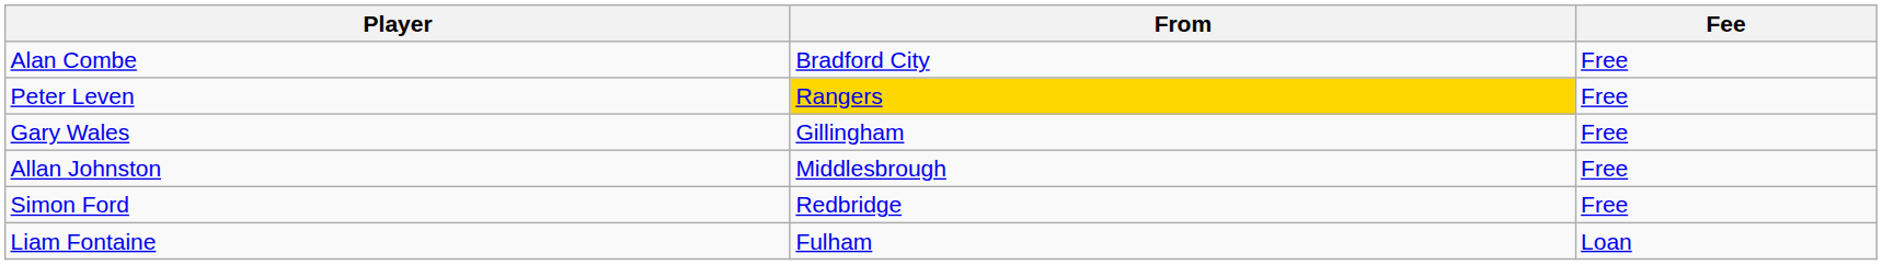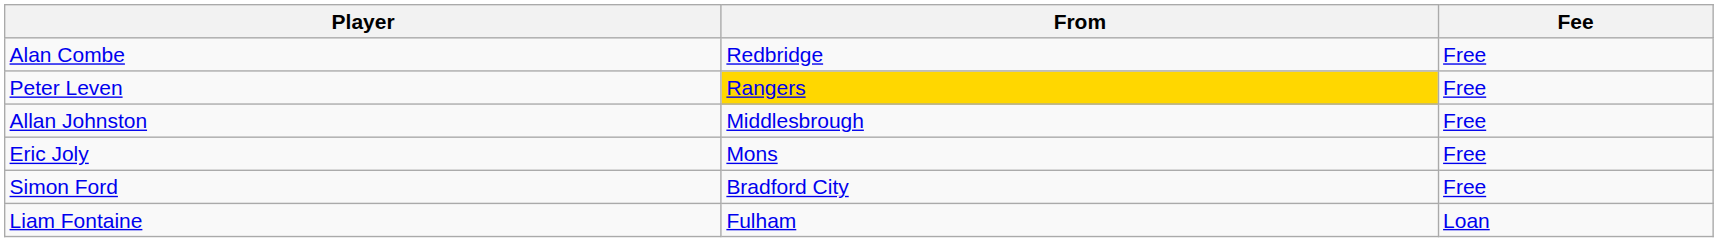Alan Combe | From: Bradford City -> Redbridge
- row: Gary Wales | Gillingham | Free
+ row: Eric Joly | Mons | Free
Simon Ford | From: Redbridge -> Bradford City
